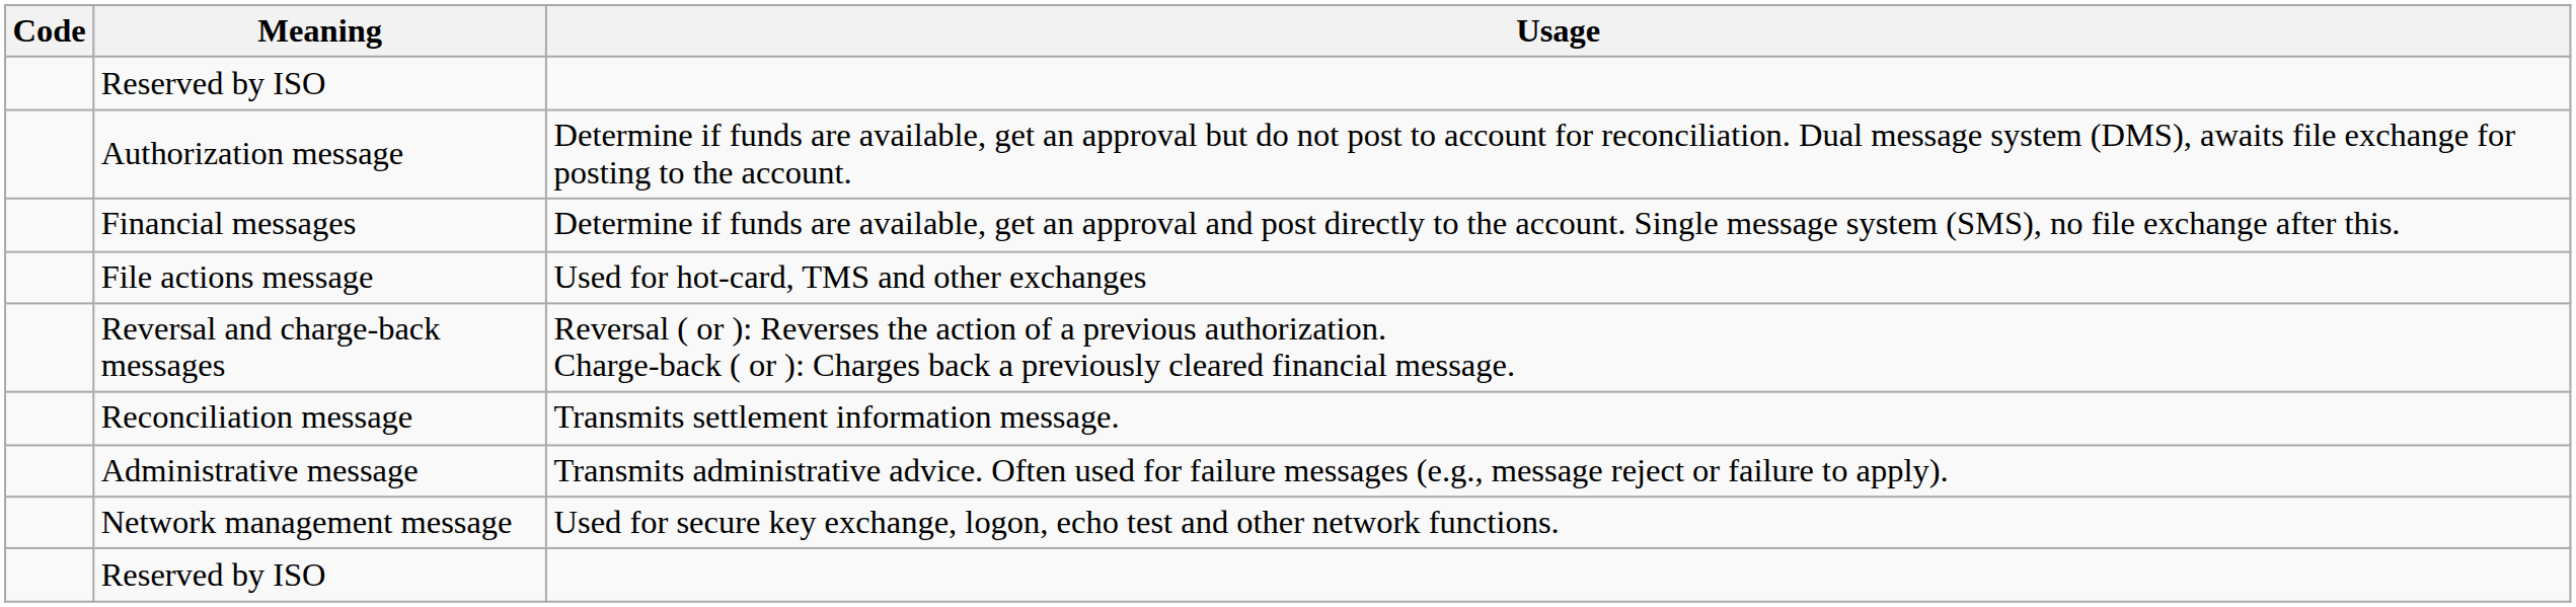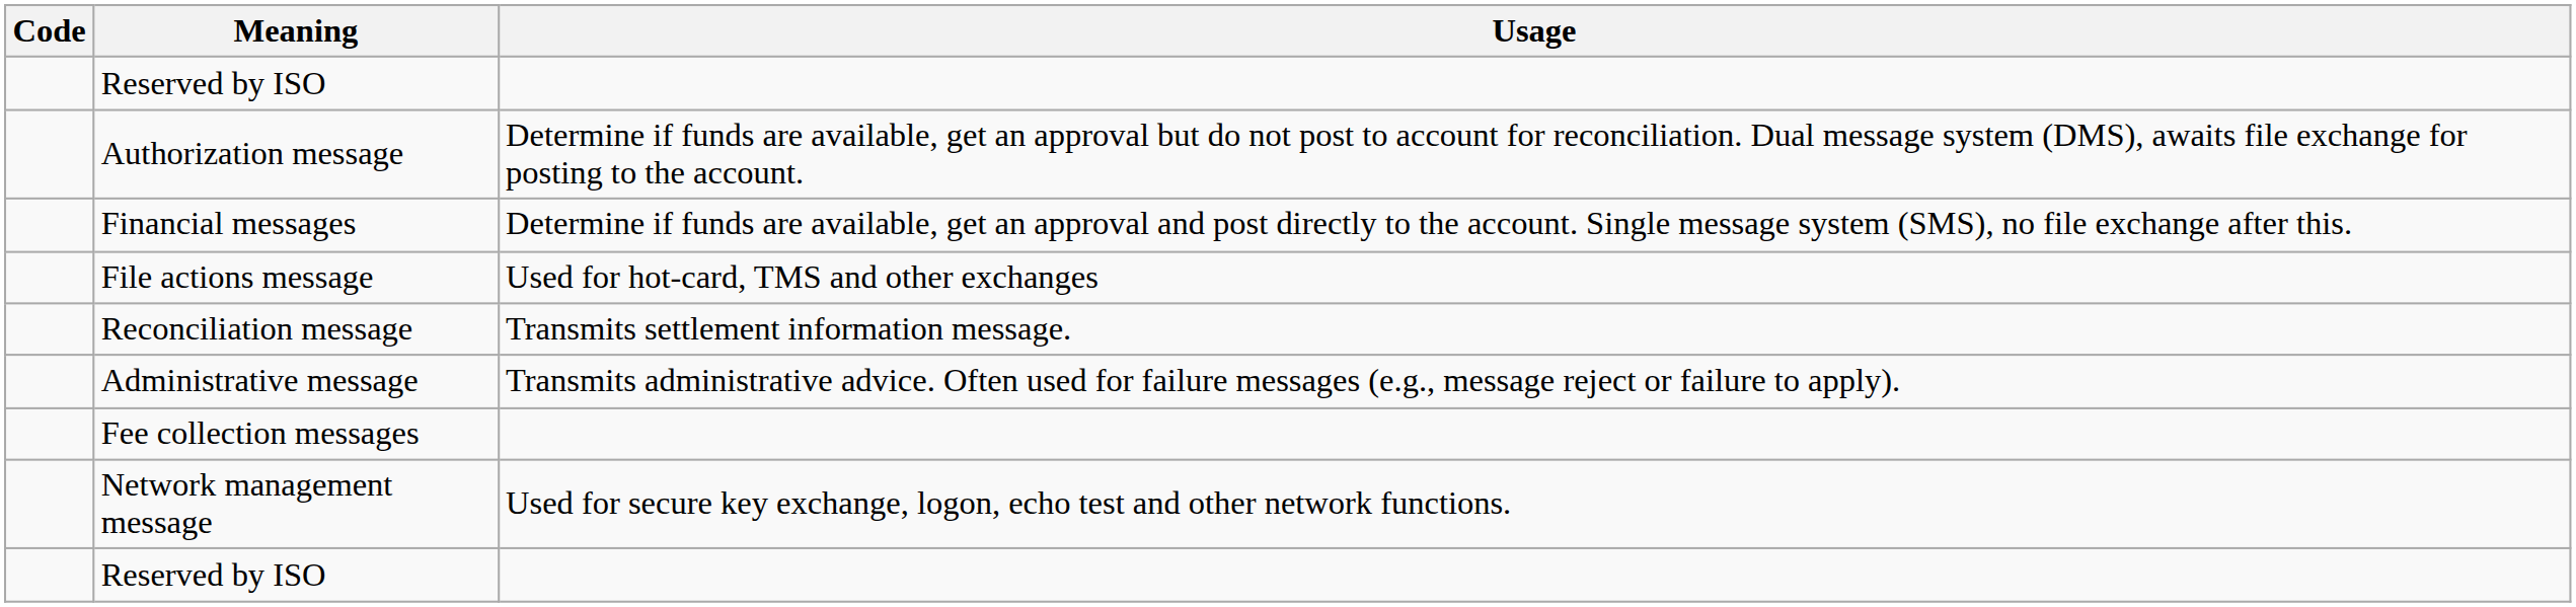- row: Reversal and charge-back messages | Reversal ( or ): Reverses the action of a previous authorization. Charge-back ( or ): Charges back a previously cleared financial message.
+ row: Fee collection messages
